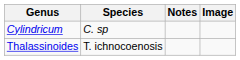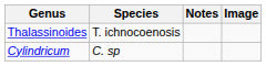rows swapped: Cylindricum <-> Thalassinoides
